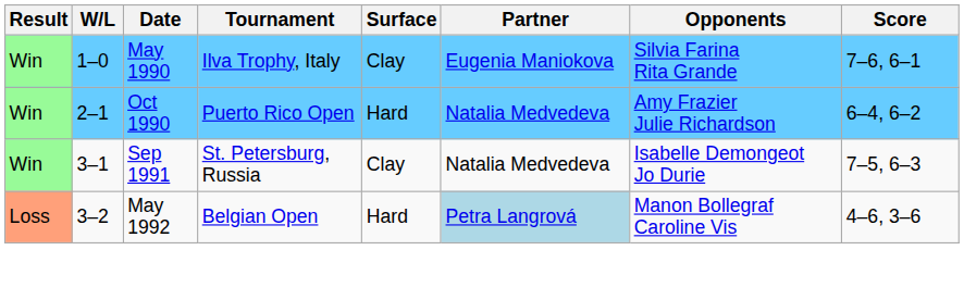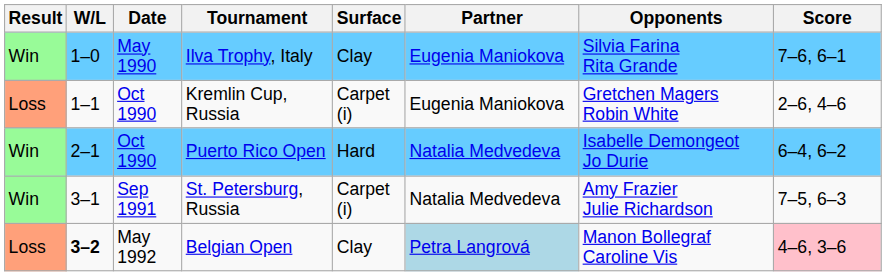+ row: Loss | 1–1 | Oct 1990 | Kremlin Cup, Russia | Carpet (i) | Eugenia Maniokova | Gretchen Magers Robin White | 2–6, 4–6
Puerto Rico Open | Opponents: Amy Frazier Julie Richardson -> Isabelle Demongeot Jo Durie
St. Petersburg, Russia | Surface: Clay -> Carpet (i)
St. Petersburg, Russia | Opponents: Isabelle Demongeot Jo Durie -> Amy Frazier Julie Richardson
Belgian Open | W/L: normal -> bold
Belgian Open | Surface: Hard -> Clay
Belgian Open | Score: no background -> pink background
